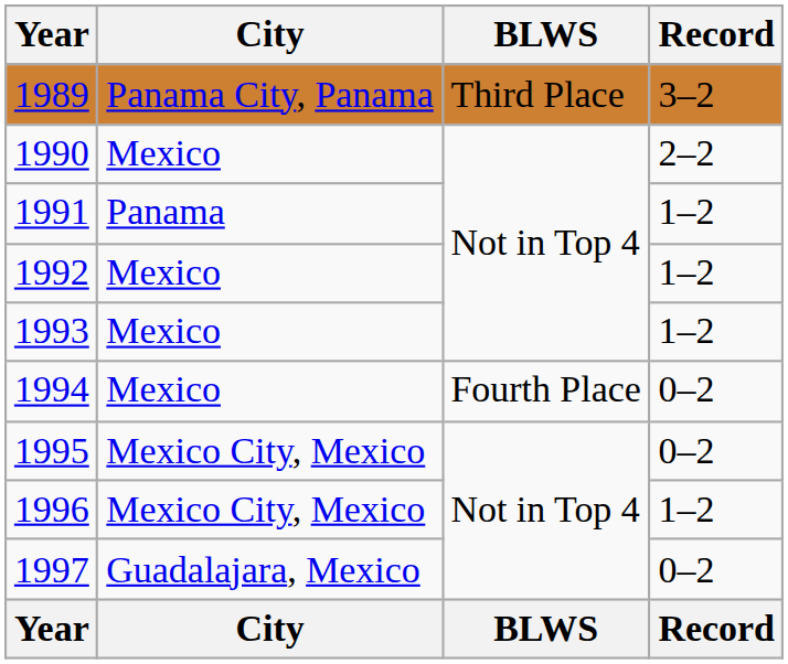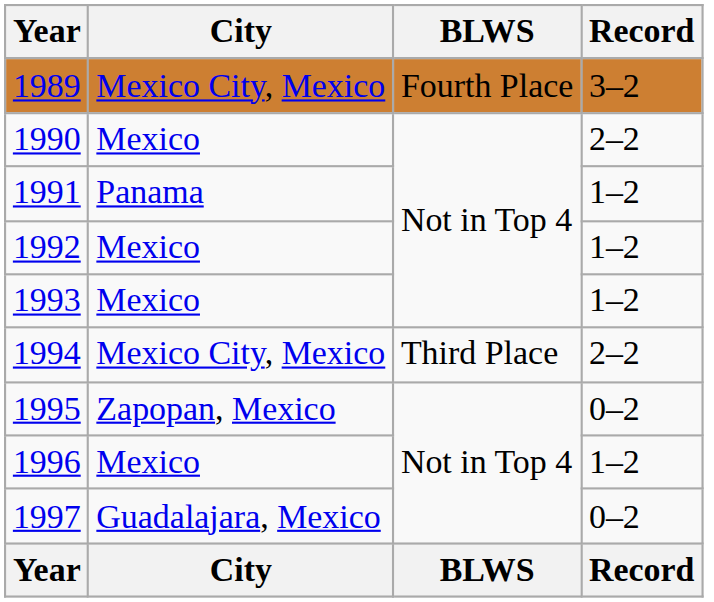1989 | City: Panama City, Panama -> Mexico City, Mexico
1989 | BLWS: Third Place -> Fourth Place
1994 | City: Mexico -> Mexico City, Mexico
1994 | BLWS: Fourth Place -> Third Place
1994 | Record: 0–2 -> 2–2
1995 | City: Mexico City, Mexico -> Zapopan, Mexico
1996 | City: Mexico City, Mexico -> Mexico
